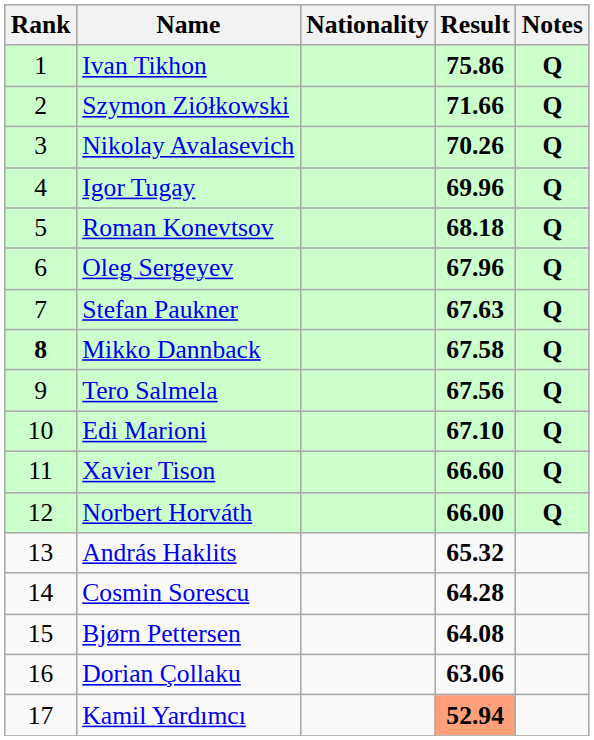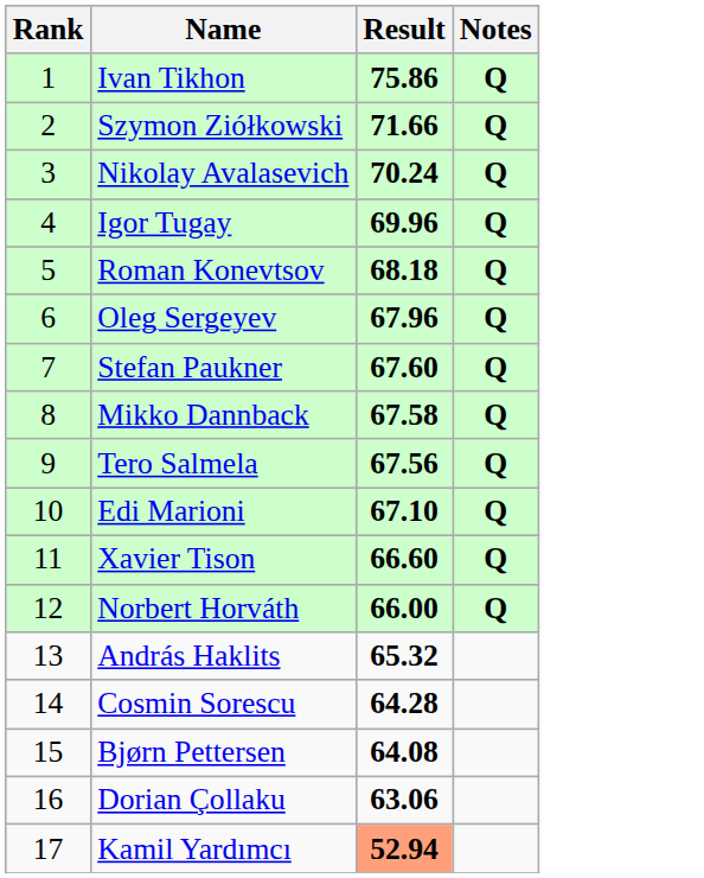- column: Nationality
Nikolay Avalasevich | Result: 70.26 -> 70.24
Stefan Paukner | Result: 67.63 -> 67.60
Mikko Dannback | Rank: bold -> normal
